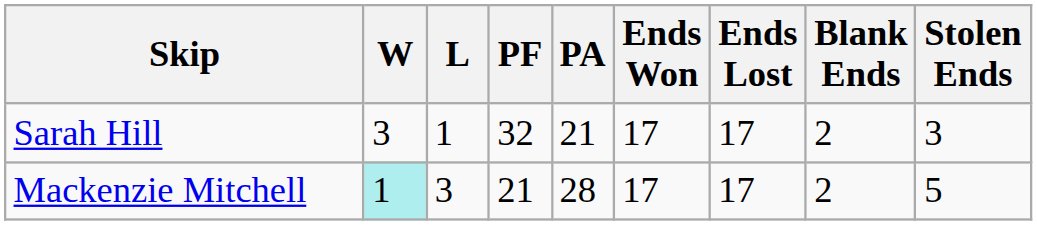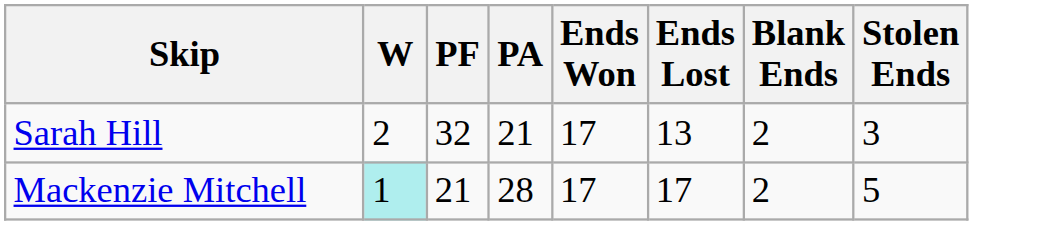- column: L | 1 | 3
Sarah Hill | W: 3 -> 2
Sarah Hill | Ends Lost: 17 -> 13
